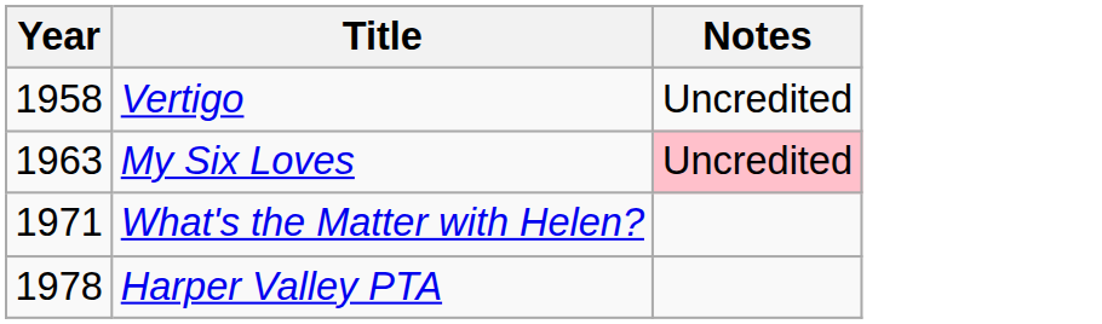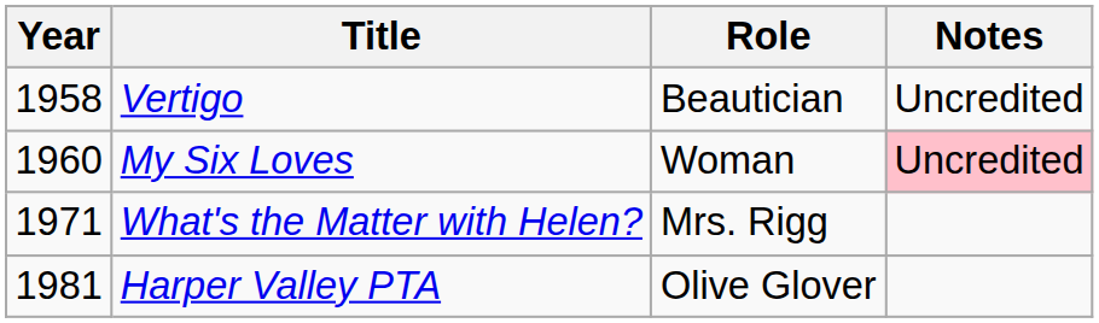+ column: Role | Beautician | Woman | Mrs. Rigg | Olive Glover
My Six Loves | Year: 1963 -> 1960
Harper Valley PTA | Year: 1978 -> 1981
